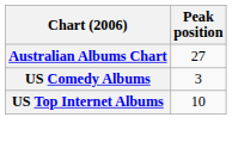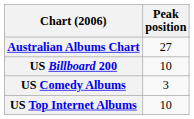+ row: US Billboard 200 | 10
